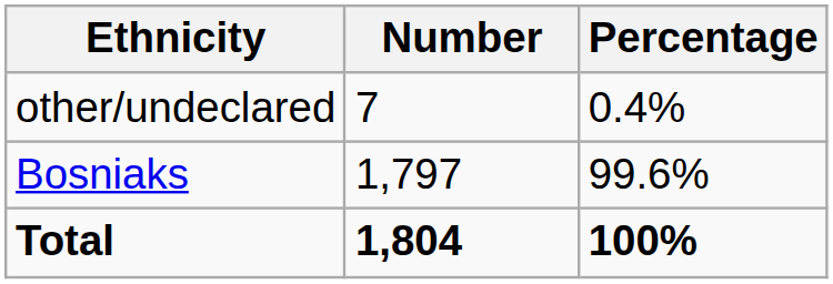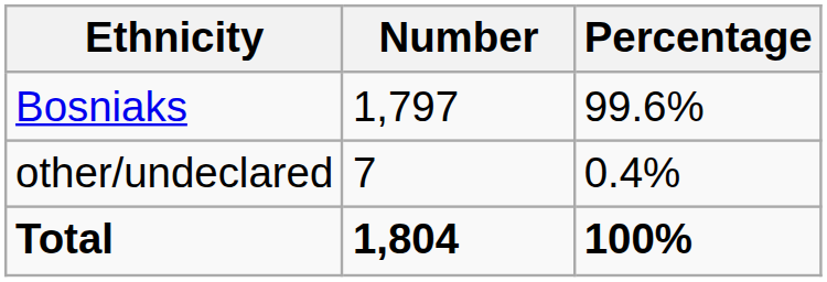rows swapped: Bosniaks <-> other/undeclared
